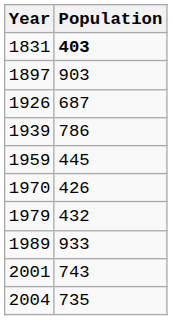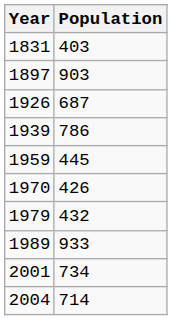1831 | Population: bold -> normal
2001 | Population: 743 -> 734
2004 | Population: 735 -> 714
